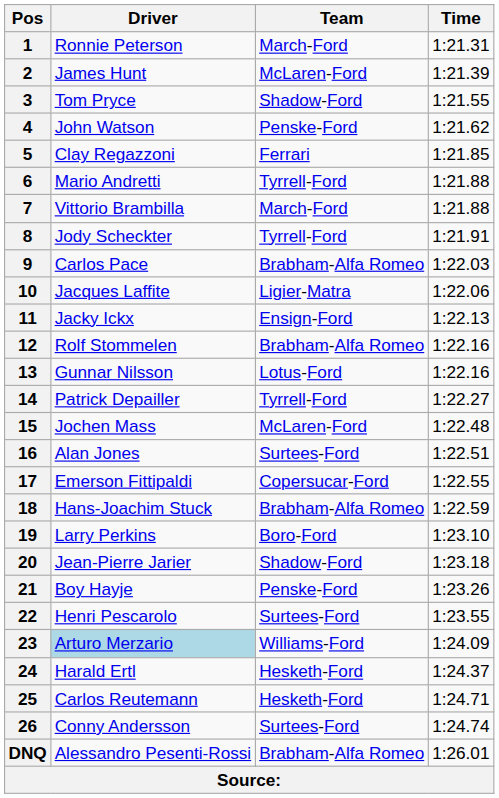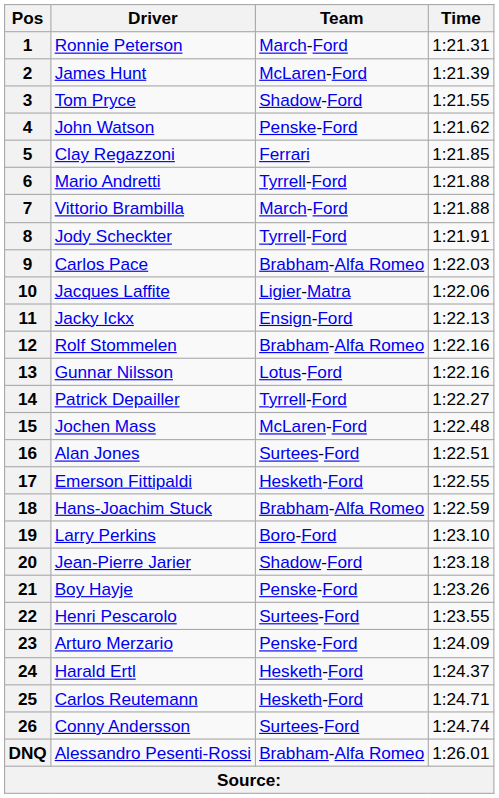17 | Team: Copersucar-Ford -> Hesketh-Ford
23 | Driver: lightblue background -> no background
23 | Team: Williams-Ford -> Penske-Ford
